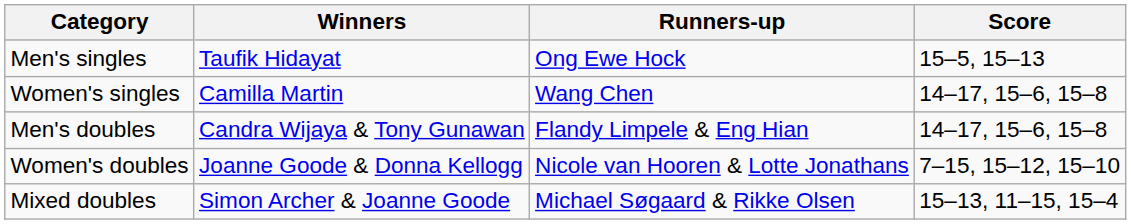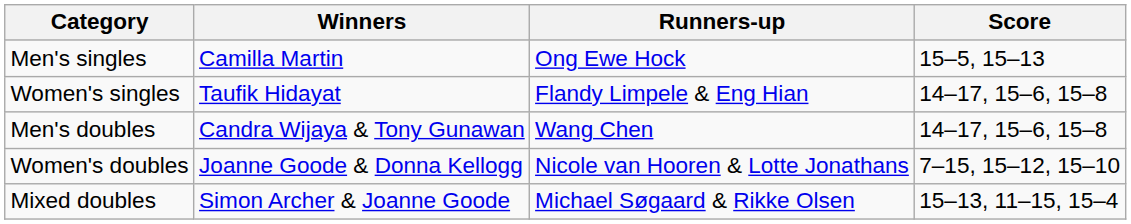Men's singles | Winners: Taufik Hidayat -> Camilla Martin
Women's singles | Winners: Camilla Martin -> Taufik Hidayat
Women's singles | Runners-up: Wang Chen -> Flandy Limpele & Eng Hian
Men's doubles | Runners-up: Flandy Limpele & Eng Hian -> Wang Chen
